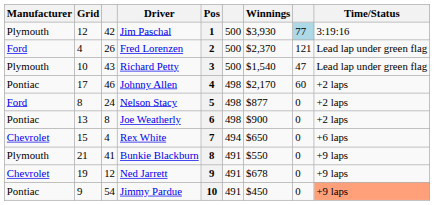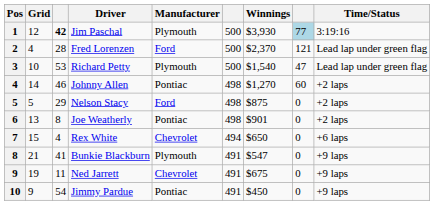columns swapped: Pos <-> Manufacturer
Jim Paschal | column 3: normal -> bold
Fred Lorenzen | column 3: 26 -> 28
Richard Petty | column 3: 43 -> 53
Johnny Allen | Grid: 17 -> 14
Johnny Allen | Winnings: $2,170 -> $1,270
Nelson Stacy | Grid: 8 -> 5
Nelson Stacy | column 3: 24 -> 29
Nelson Stacy | Winnings: $877 -> $875
Joe Weatherly | Winnings: $900 -> $901
Bunkie Blackburn | Winnings: $550 -> $547
Ned Jarrett | column 3: 12 -> 11
Ned Jarrett | Winnings: $678 -> $675
Jimmy Pardue | Time/Status: lightsalmon background -> no background
